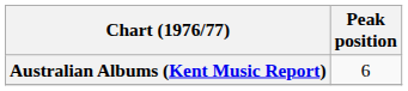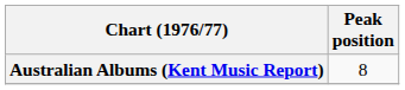Australian Albums (Kent Music Report) | Peak position: 6 -> 8
